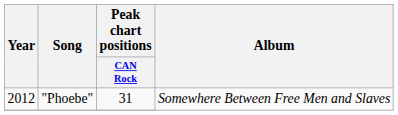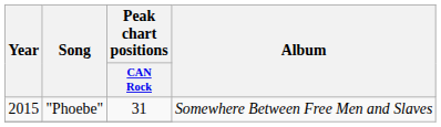"Phoebe" | Year: 2012 -> 2015
